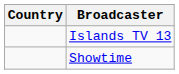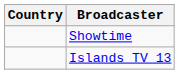rows swapped: Islands TV 13 <-> Showtime
